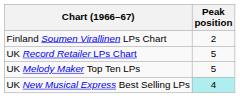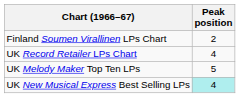UK Record Retailer LPs Chart | Peak position: 5 -> 4
